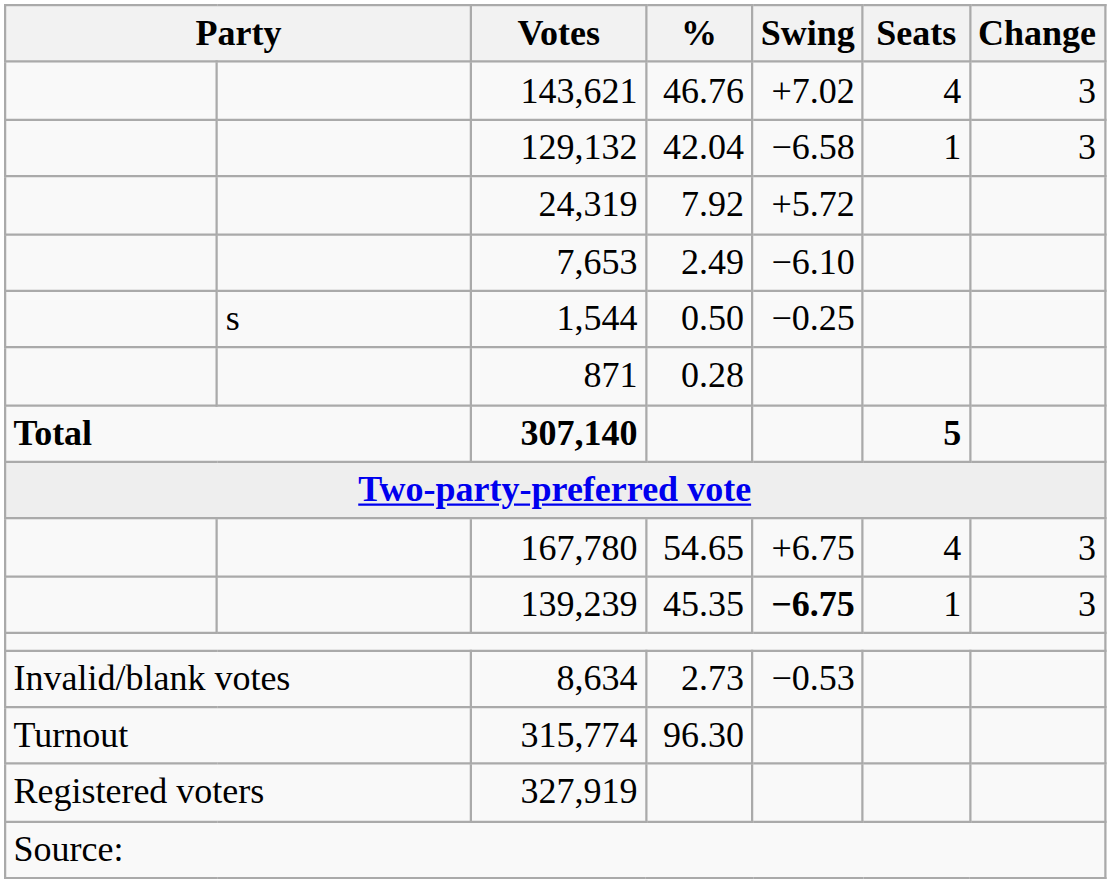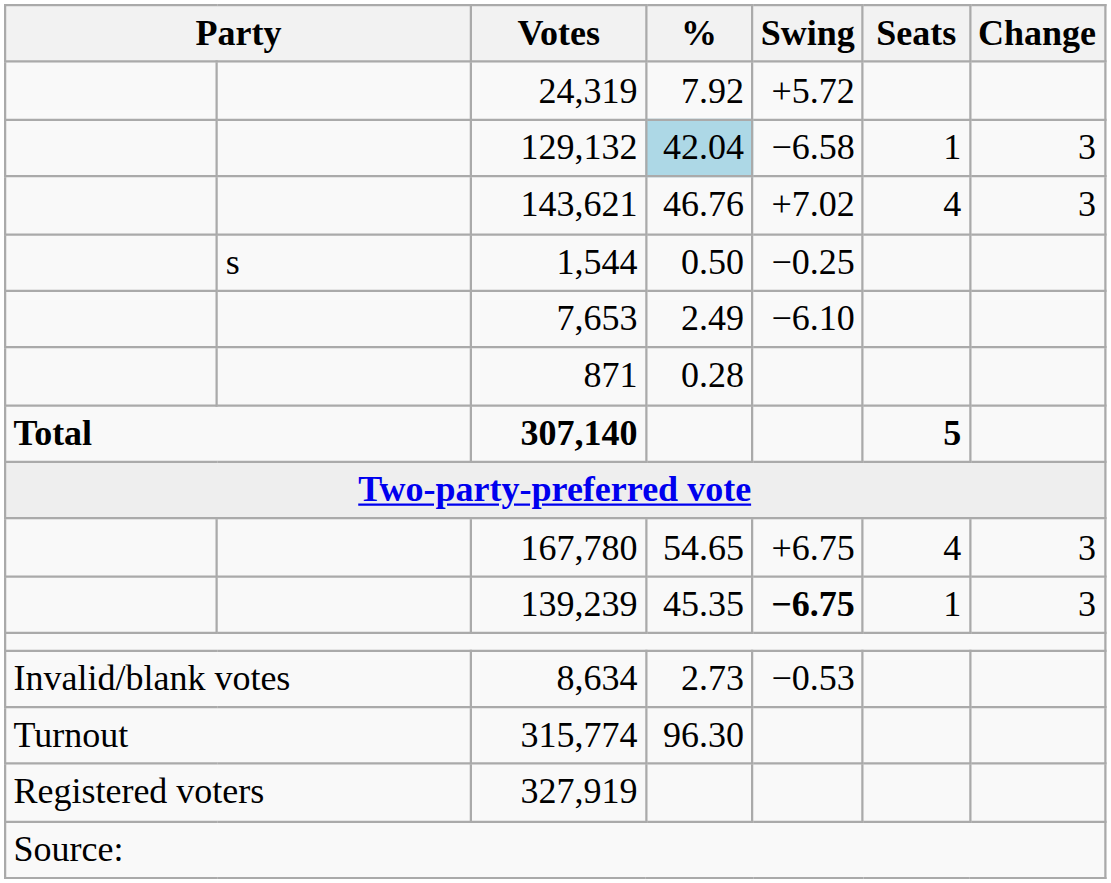rows swapped: 143,621 <-> 24,319
129,132 | %: no background -> lightblue background
rows swapped: 7,653 <-> 1,544
